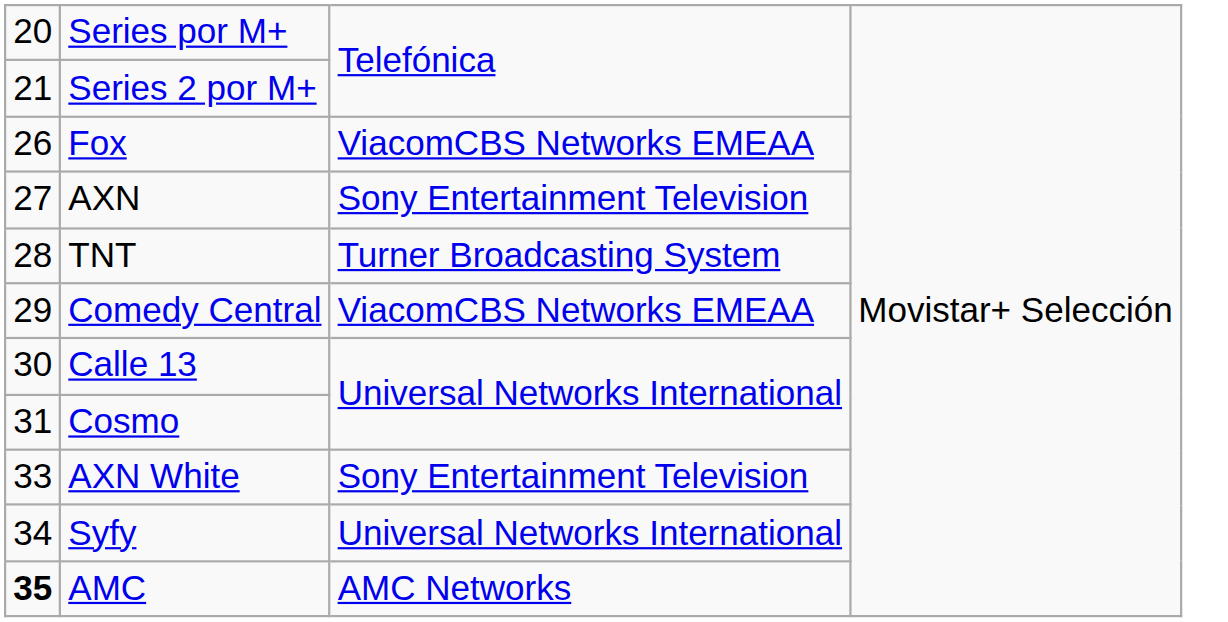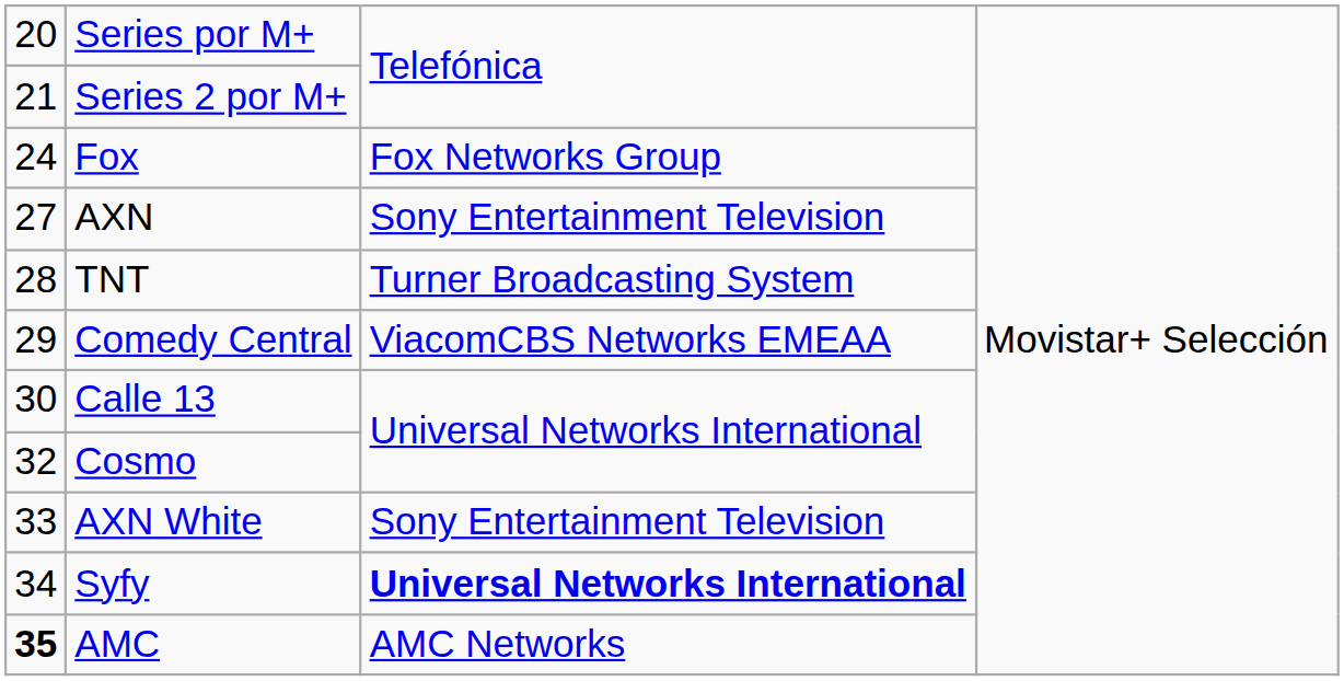Fox | column 1: 26 -> 24
Fox | column 3: ViacomCBS Networks EMEAA -> Fox Networks Group
Cosmo | column 1: 31 -> 32
Syfy | column 3: normal -> bold
